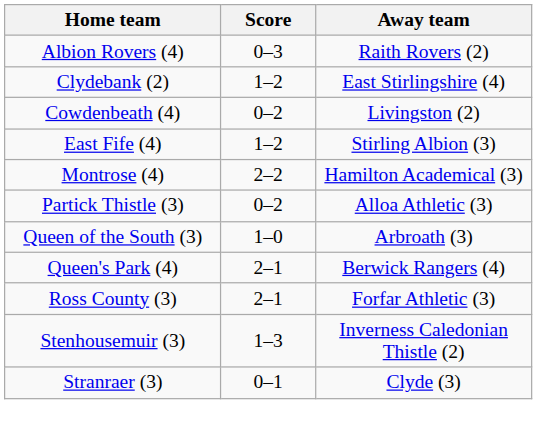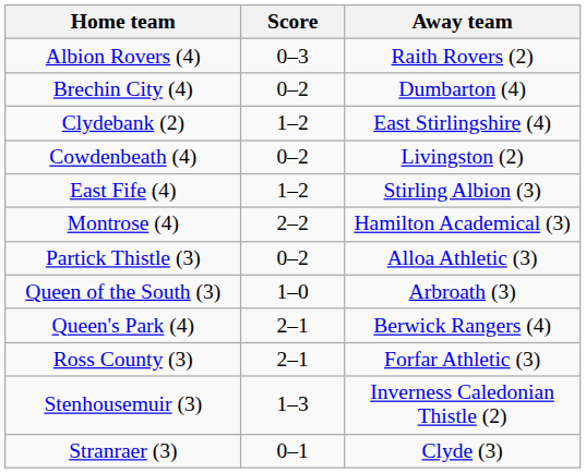+ row: Brechin City (4) | 0–2 | Dumbarton (4)
